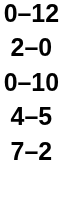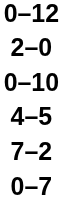+ row: 0–7
